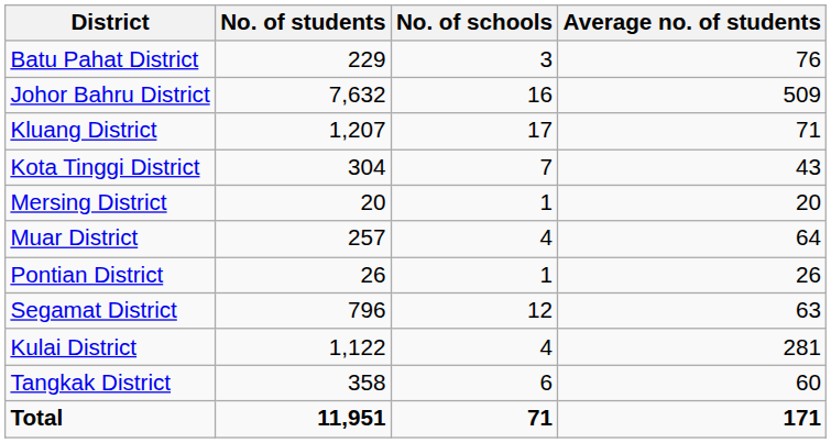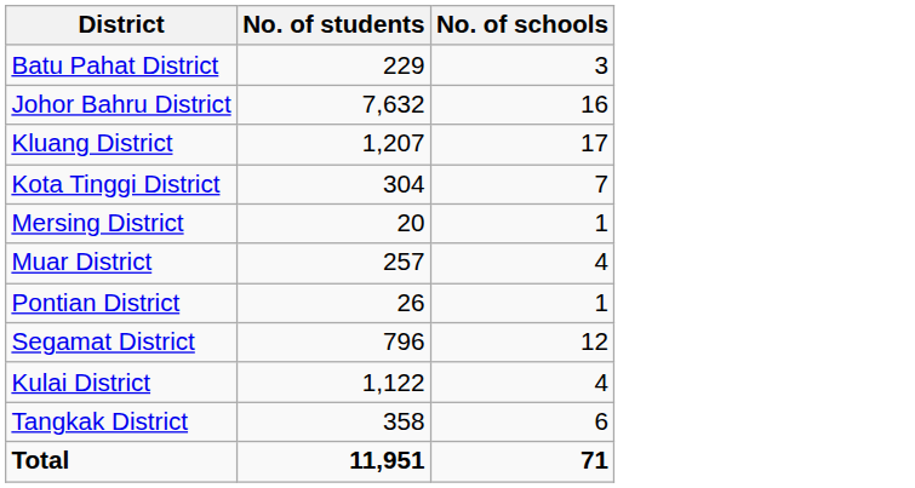- column: Average no. of students | 76 | 509 | 71 | 43 | 20 | 64 | 26 | 63 | 281 | 60 | 171
